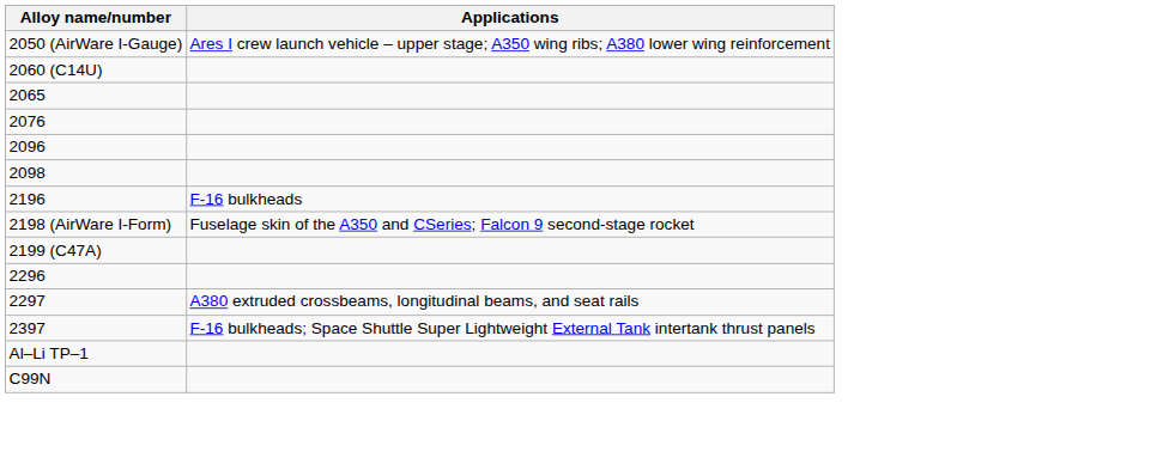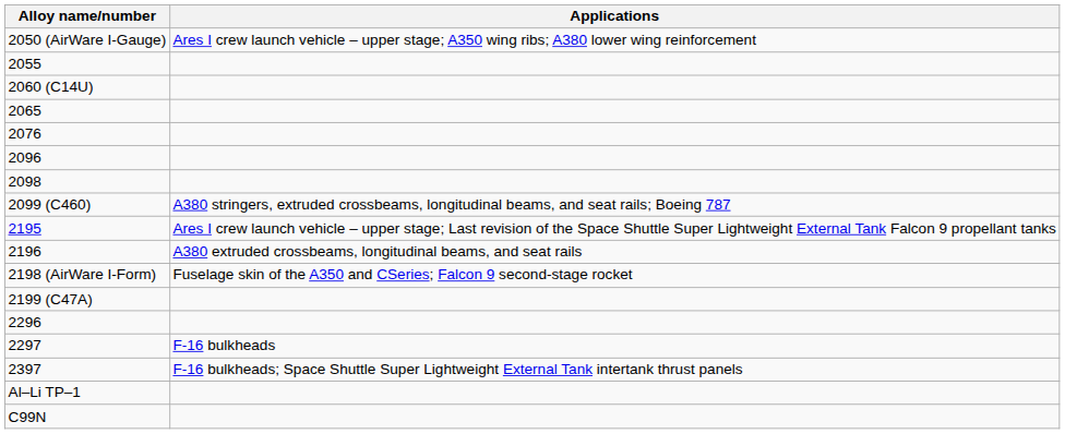+ row: 2055
+ row: 2099 (C460) | A380 stringers, extruded crossbeams, longitudinal beams, and seat rails; Boeing 787
+ row: 2195 | Ares I crew launch vehicle – upper stage; Last revision of the Space Shuttle Super Lightweight External Tank Falcon 9 propellant tanks
2196 | Applications: F-16 bulkheads -> A380 extruded crossbeams, longitudinal beams, and seat rails
2297 | Applications: A380 extruded crossbeams, longitudinal beams, and seat rails -> F-16 bulkheads
